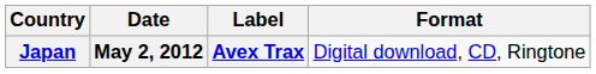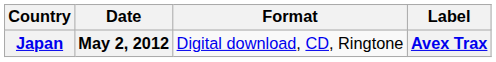columns swapped: Format <-> Label
